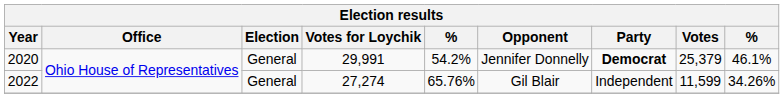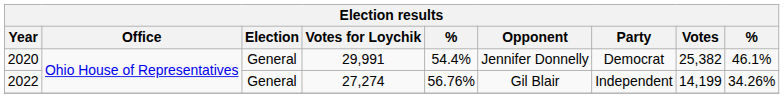2020 | column 5: 54.2% -> 54.4%
2020 | Party: bold -> normal
2020 | Votes: 25,379 -> 25,382
2022 | column 5: 65.76% -> 56.76%
2022 | Votes: 11,599 -> 14,199
